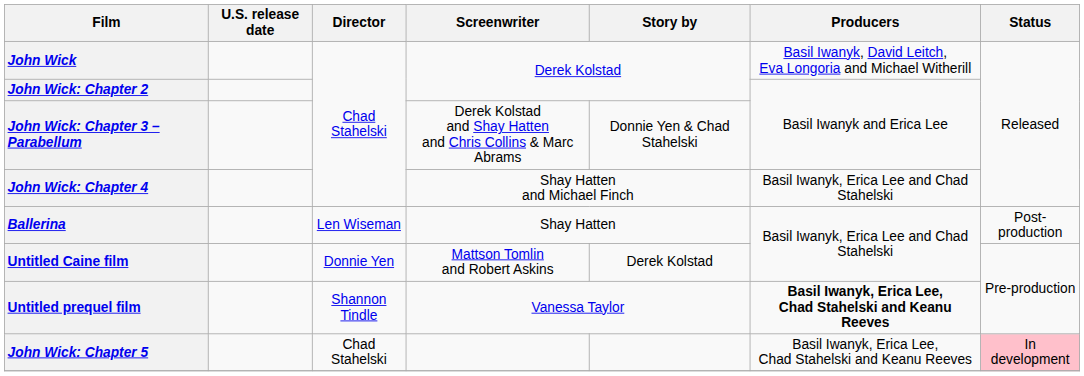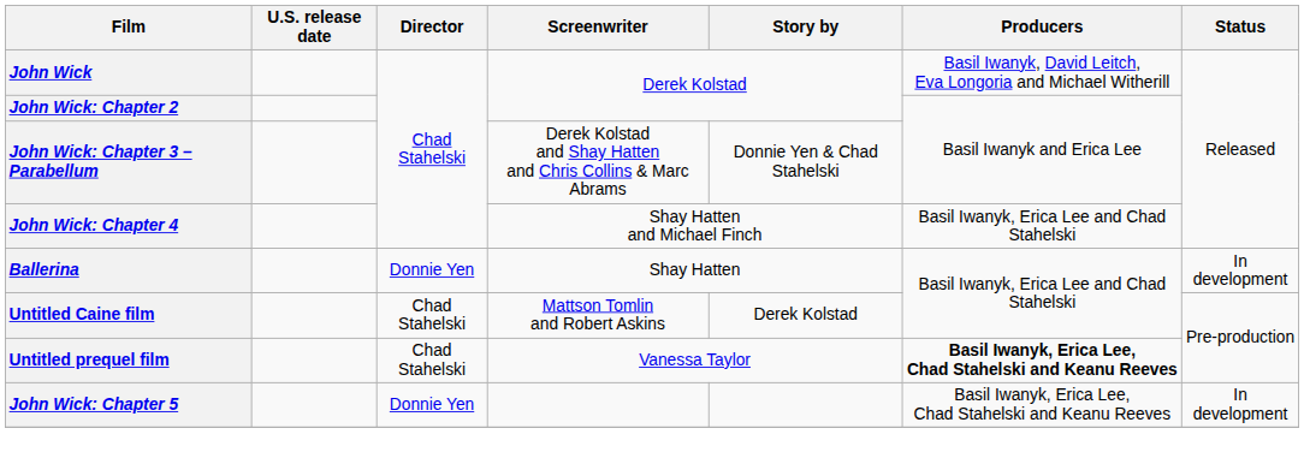Ballerina | Director: Len Wiseman -> Donnie Yen
Ballerina | Status: Post-production -> In development
Untitled Caine film | Director: Donnie Yen -> Chad Stahelski
Untitled prequel film | Director: Shannon Tindle -> Chad Stahelski
John Wick: Chapter 5 | Director: Chad Stahelski -> Donnie Yen
John Wick: Chapter 5 | Status: pink background -> no background
